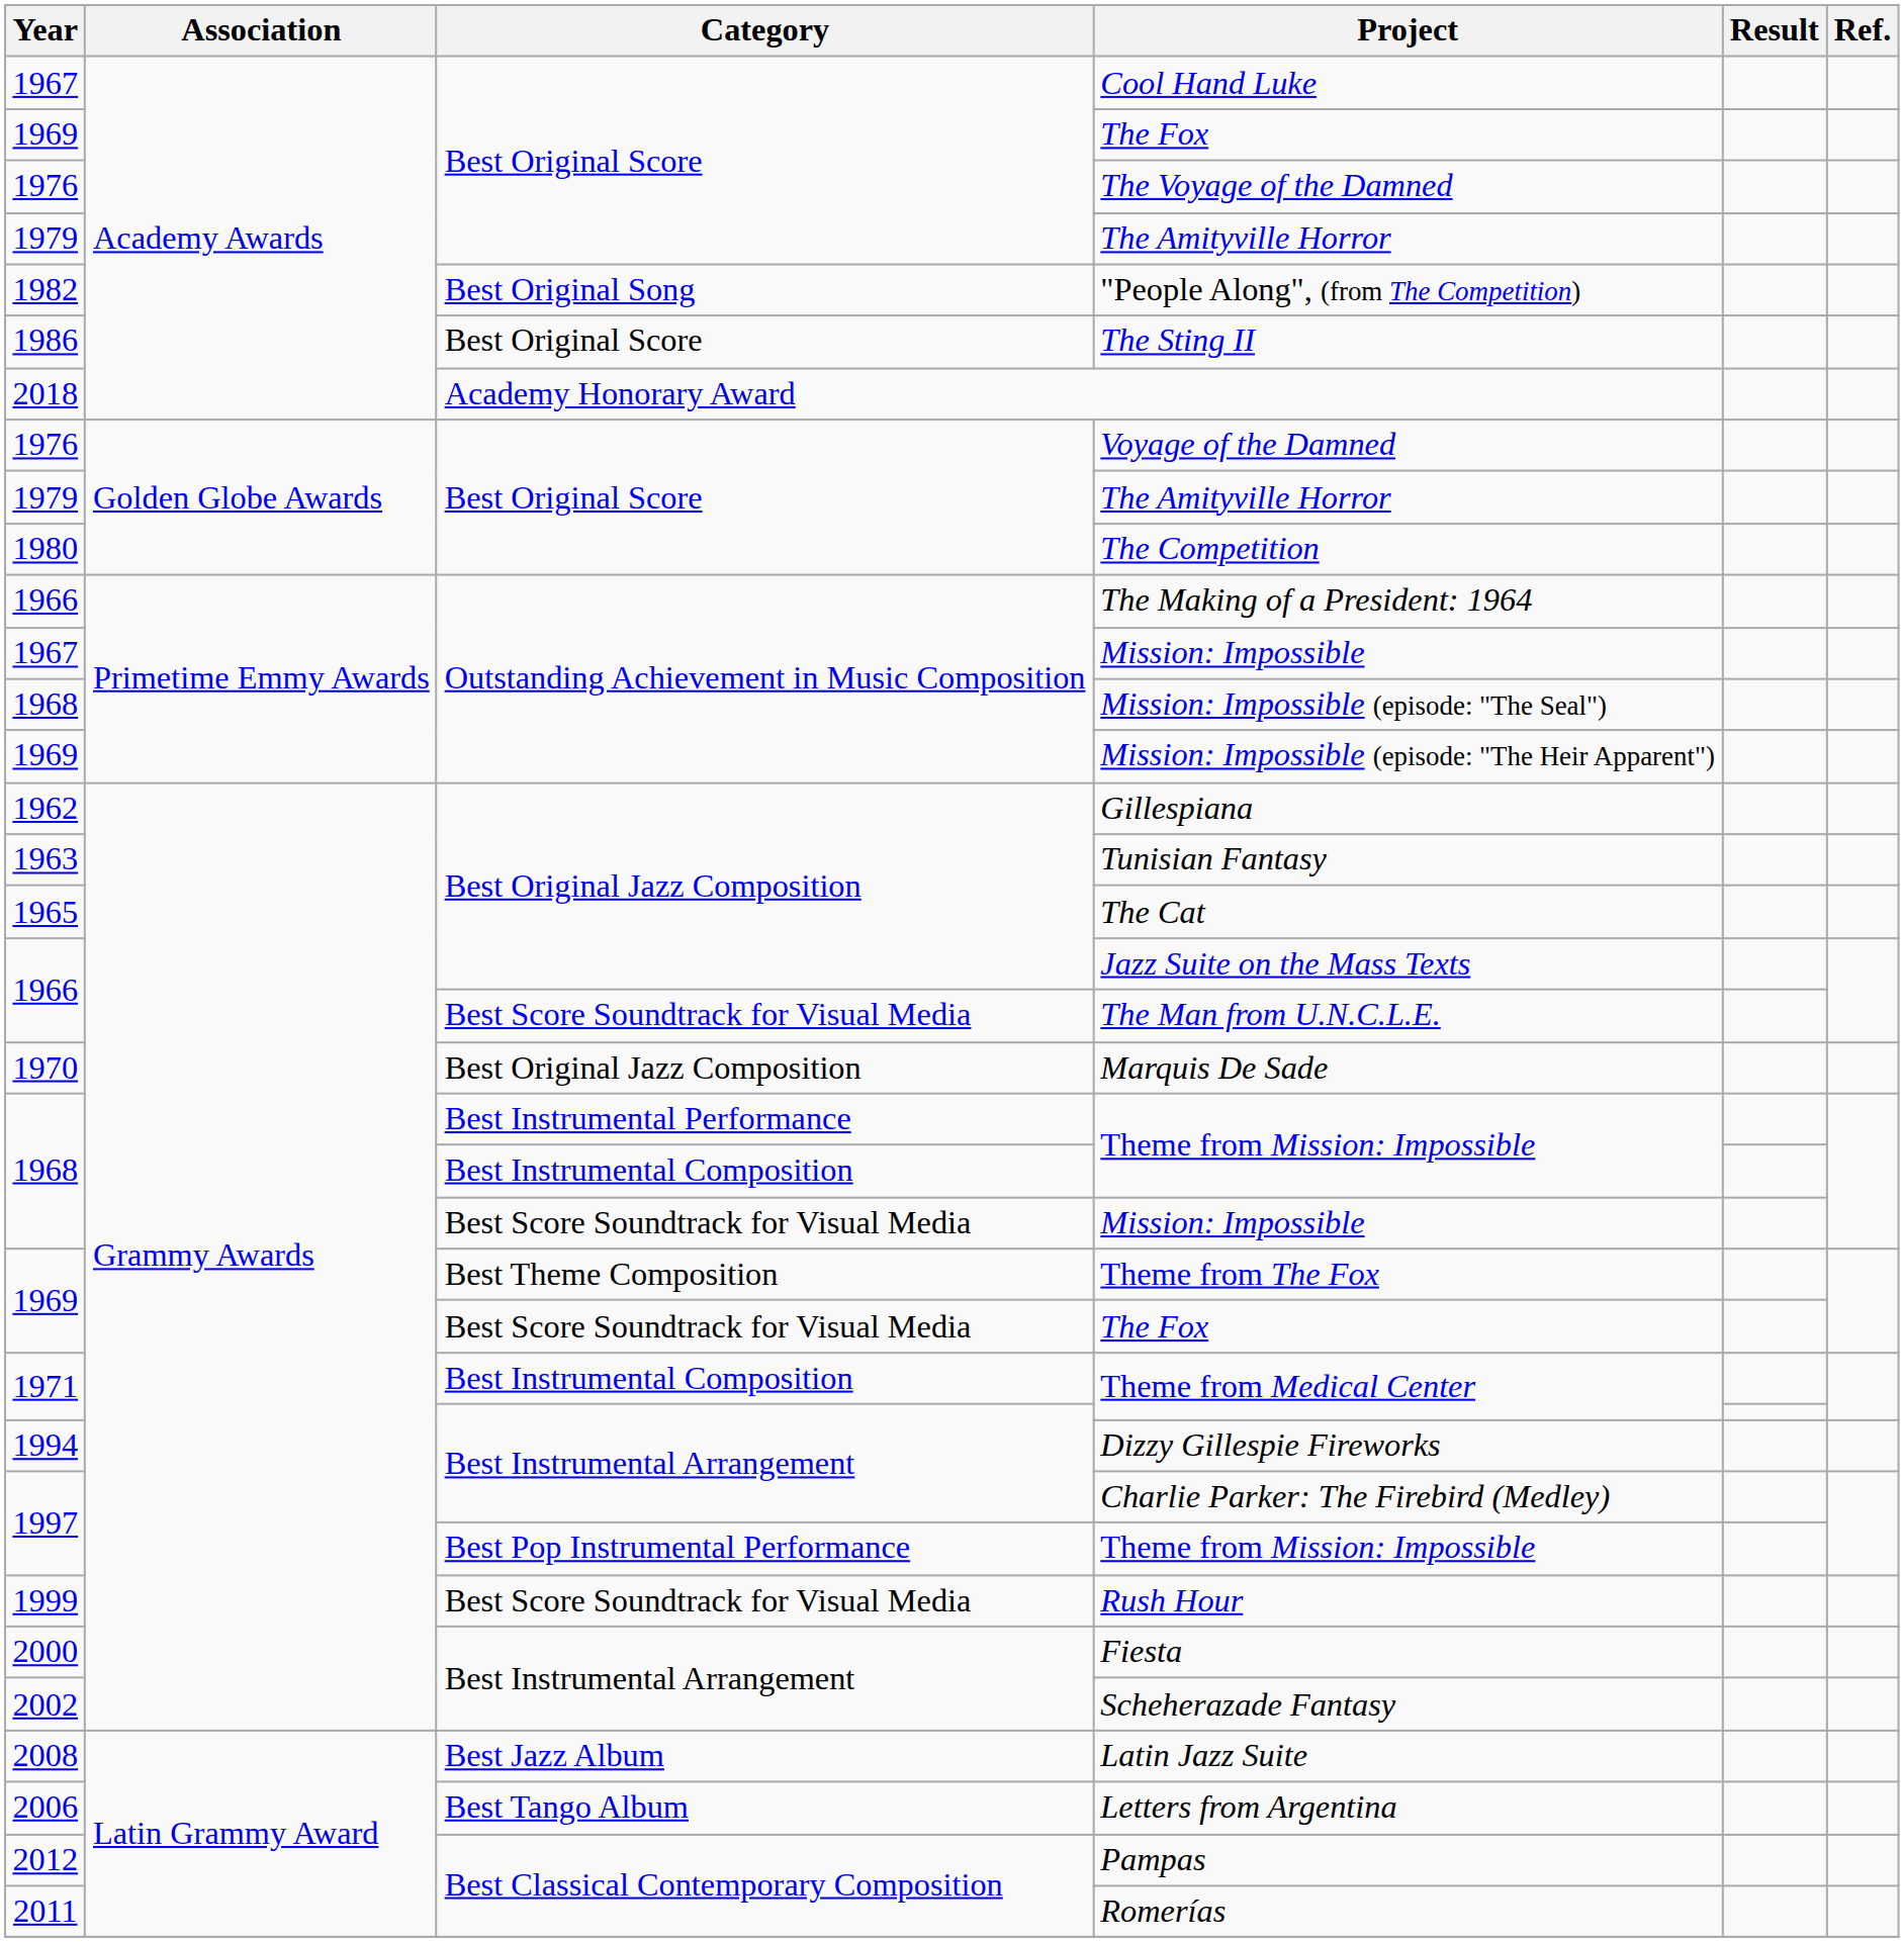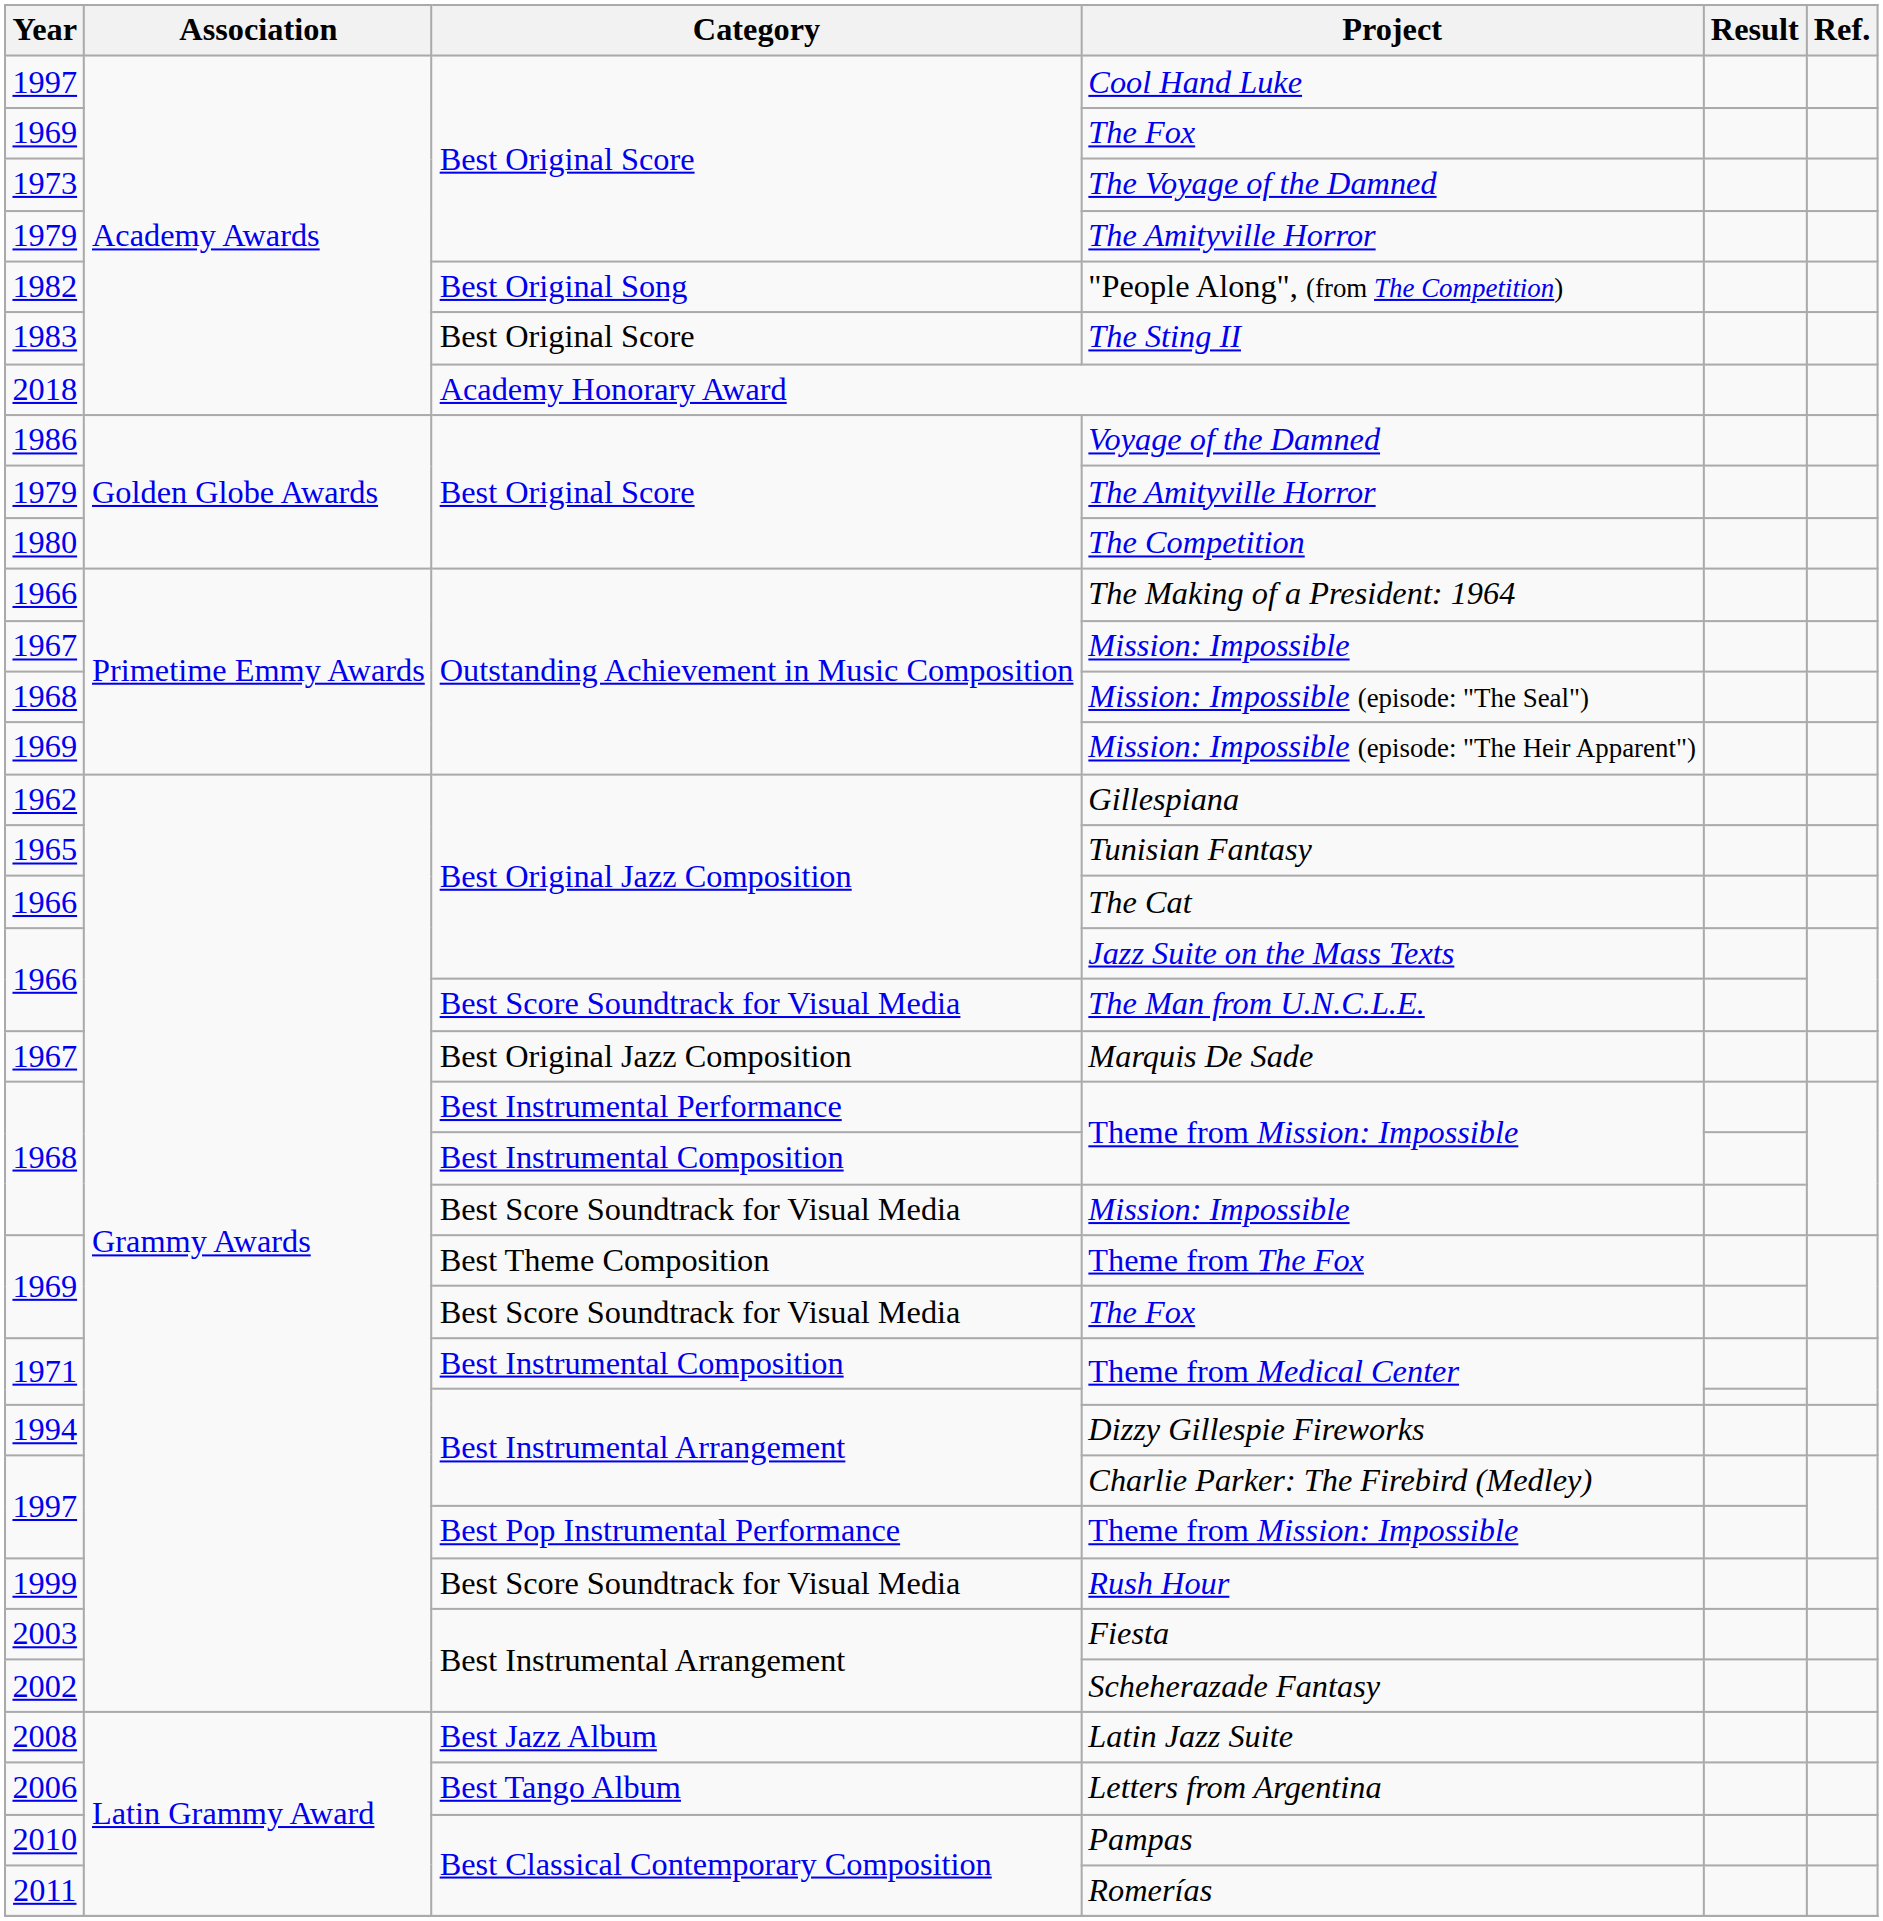Cool Hand Luke | Year: 1967 -> 1997
The Voyage of the Damned | Year: 1976 -> 1973
The Sting II | Year: 1986 -> 1983
Voyage of the Damned | Year: 1976 -> 1986
Tunisian Fantasy | Year: 1963 -> 1965
The Cat | Year: 1965 -> 1966
Marquis De Sade | Year: 1970 -> 1967
Fiesta | Year: 2000 -> 2003
Pampas | Year: 2012 -> 2010
